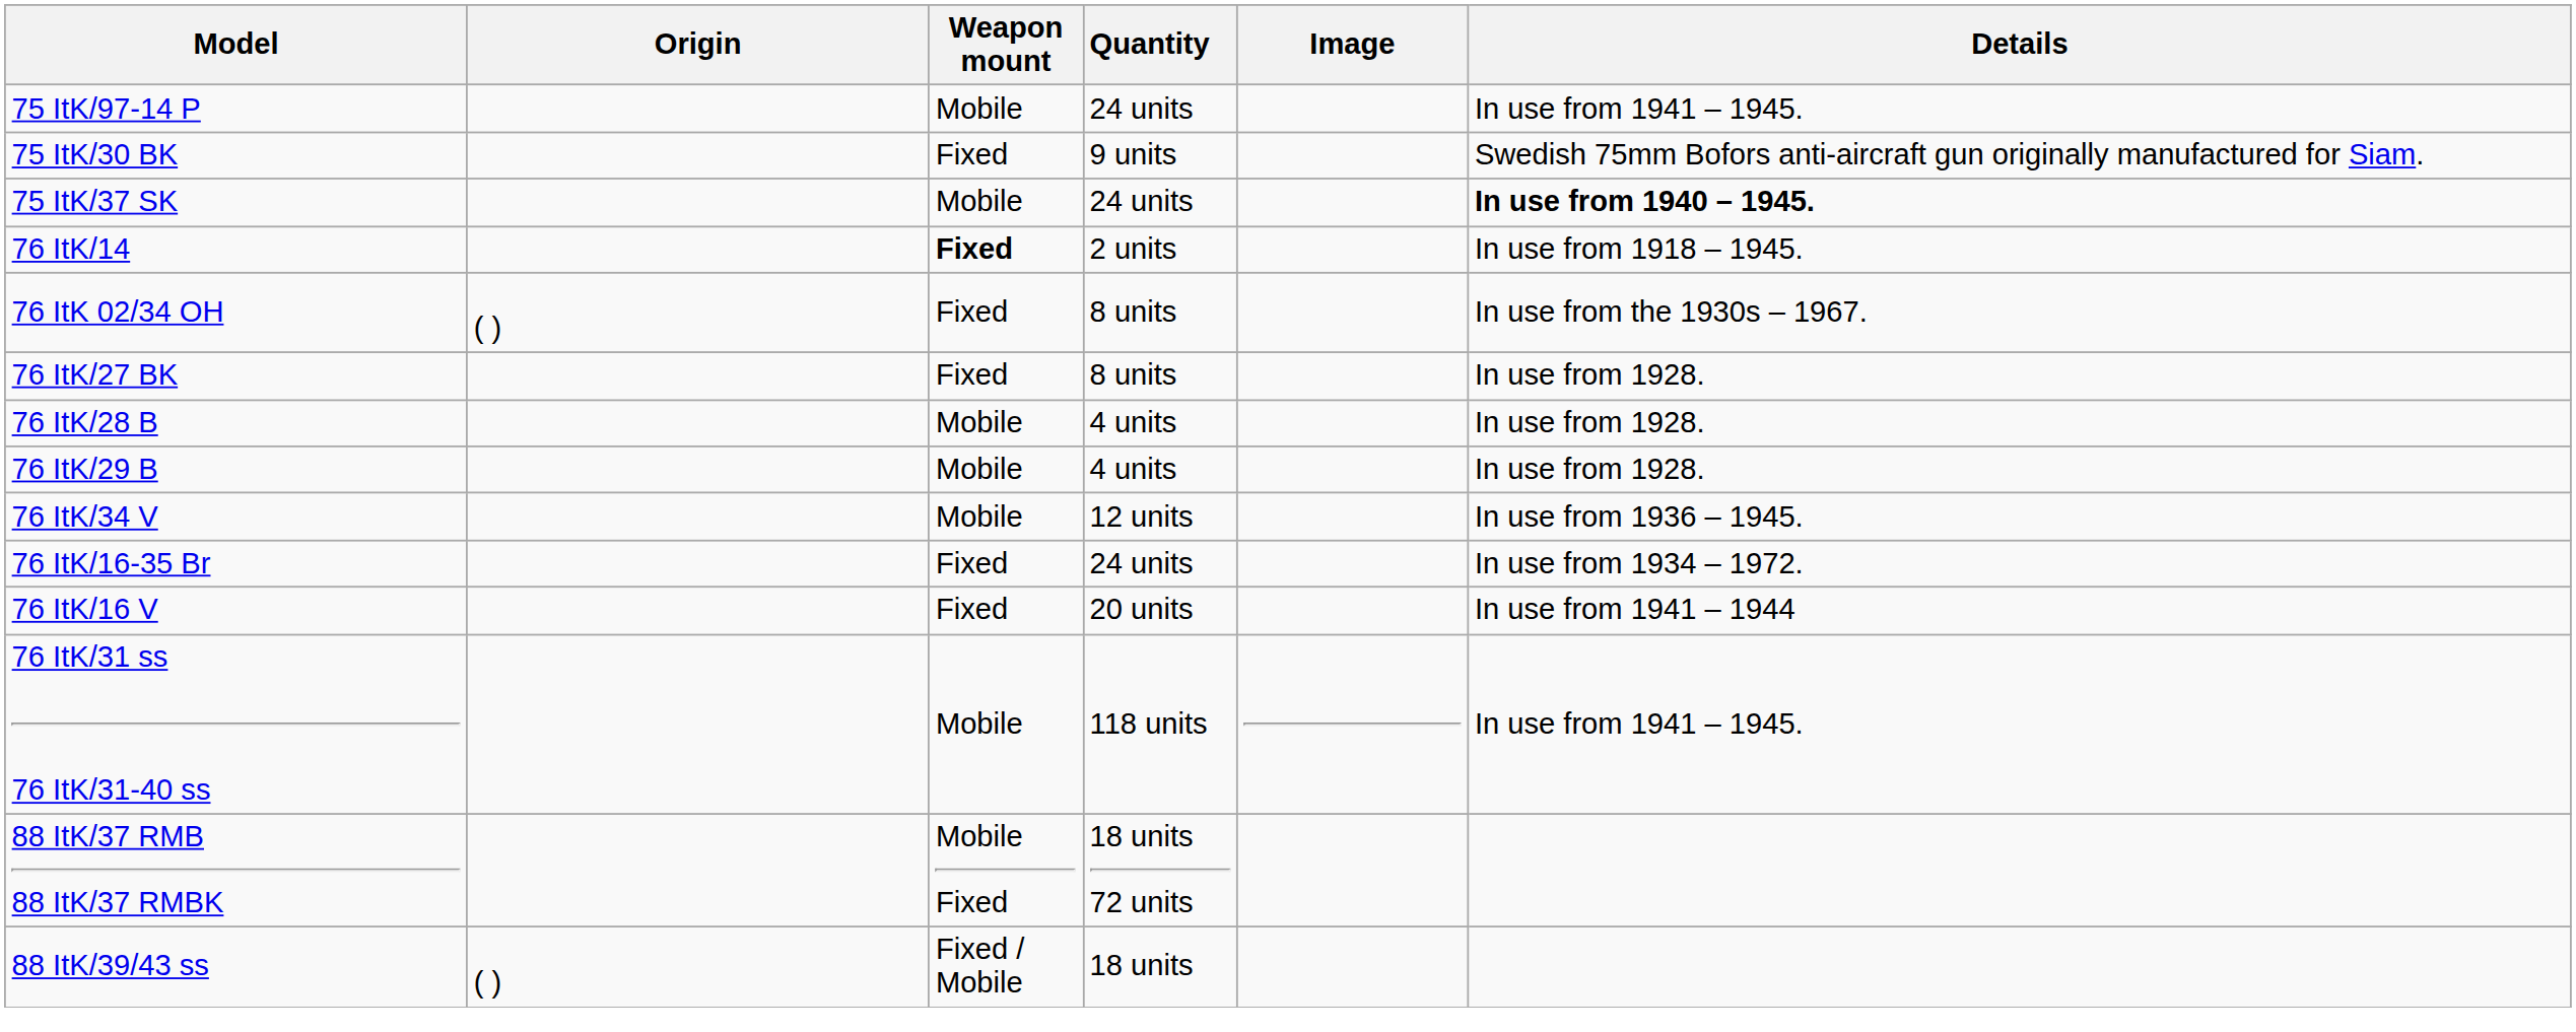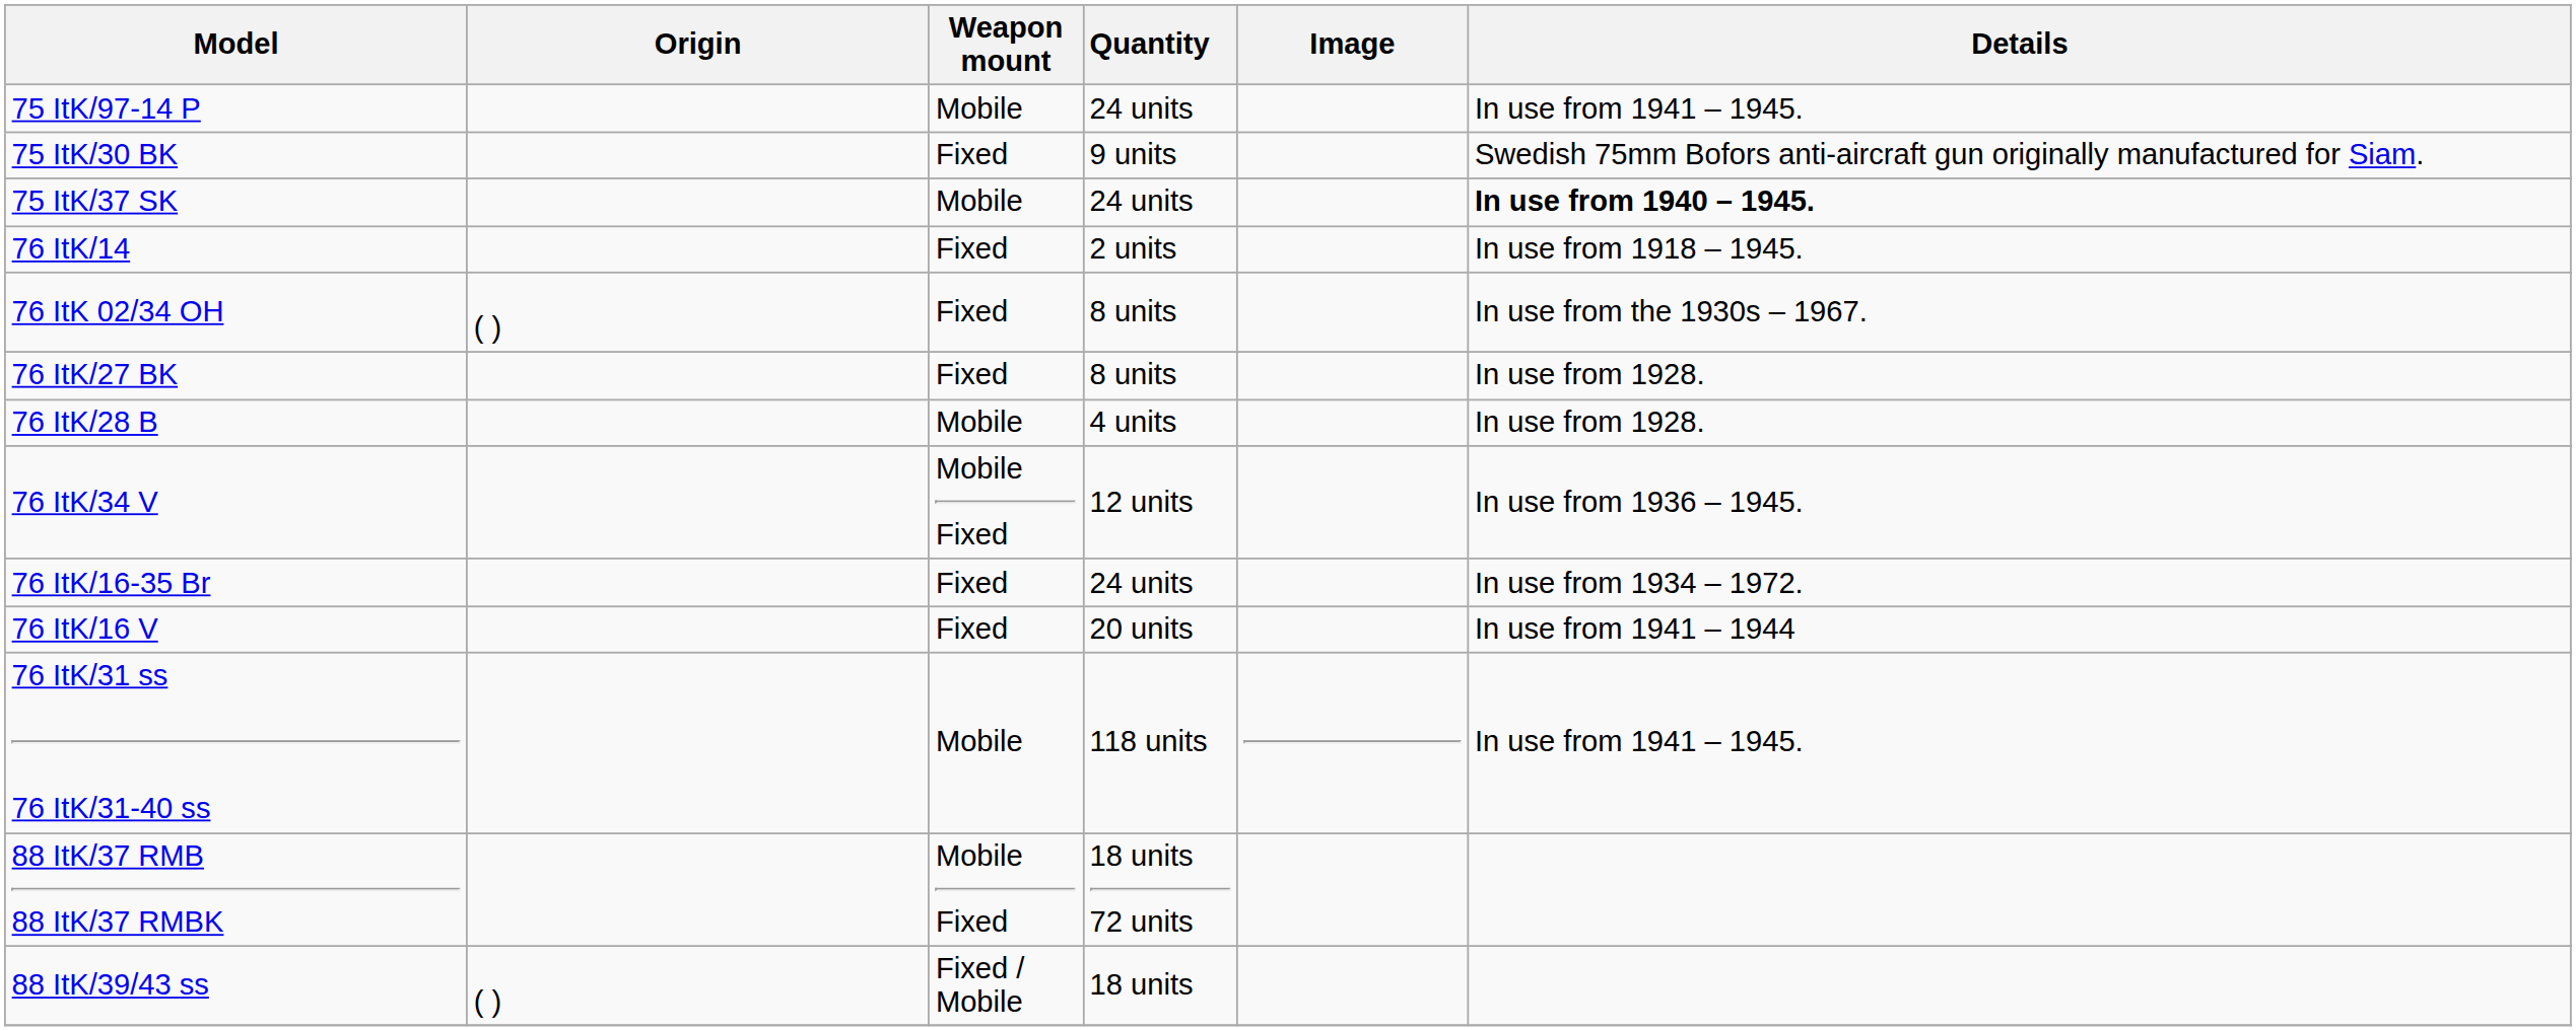76 ItK/14 | Weapon mount: bold -> normal
- row: 76 ItK/29 B | Mobile | 4 units | In use from 1928.
76 ItK/34 V | Weapon mount: Mobile -> Mobile Fixed
